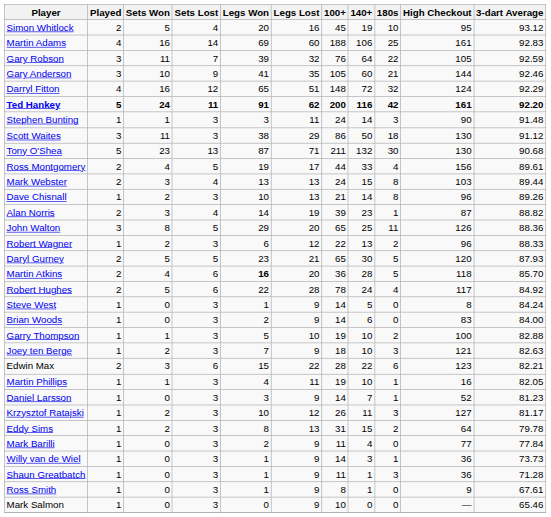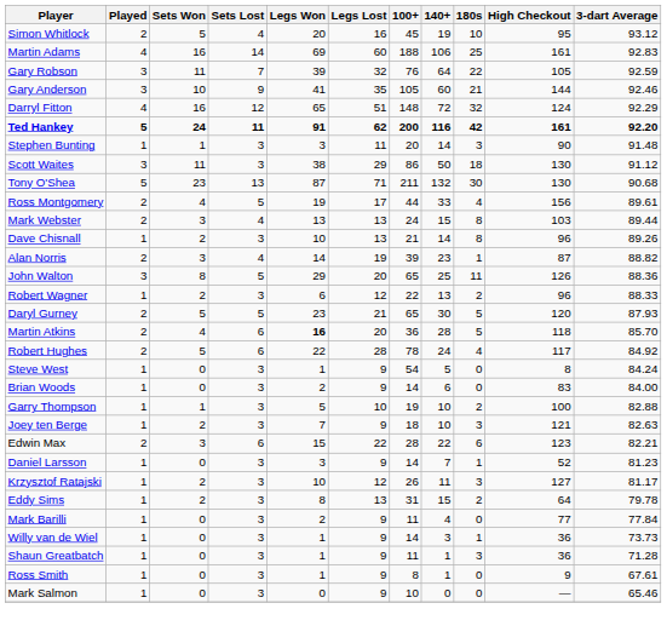Stephen Bunting | 100+: 24 -> 20
Steve West | 100+: 14 -> 54
- row: Martin Phillips | 1 | 1 | 3 | 4 | 11 | 19 | 10 | 1 | 16 | 82.05
